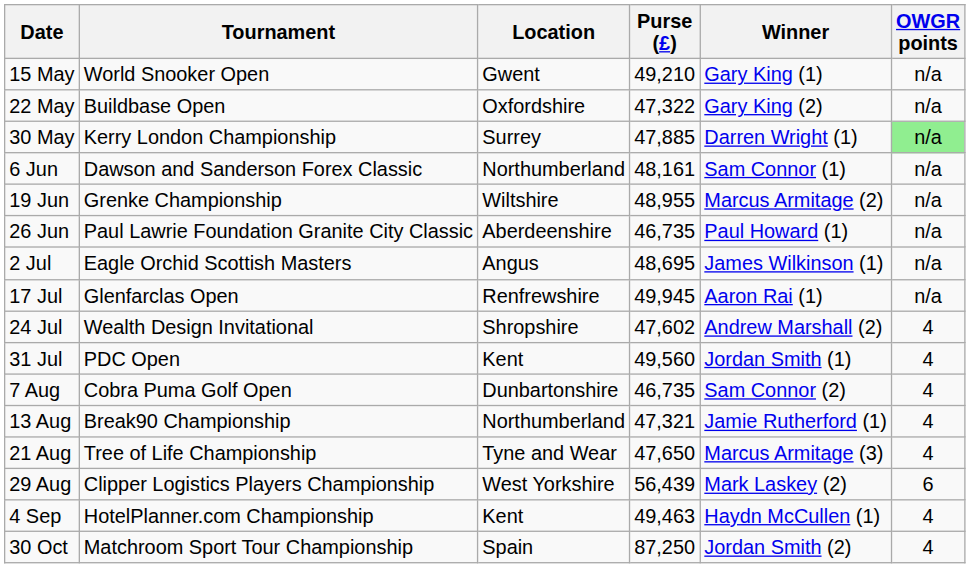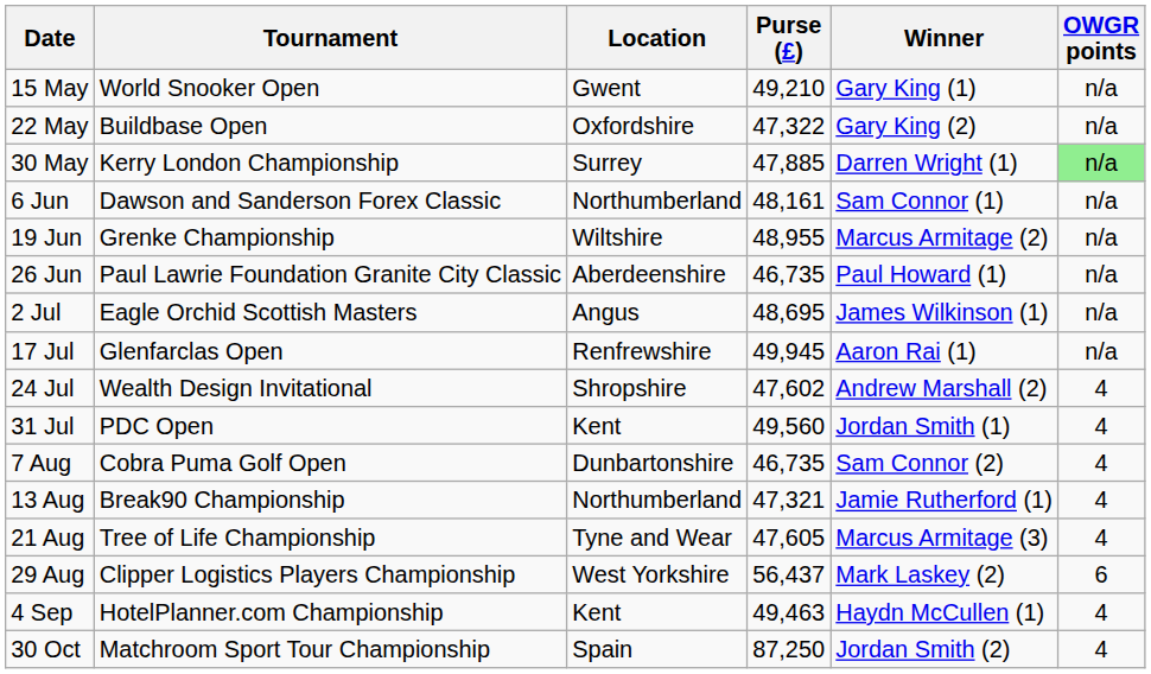21 Aug | Purse (£): 47,650 -> 47,605
29 Aug | Purse (£): 56,439 -> 56,437
